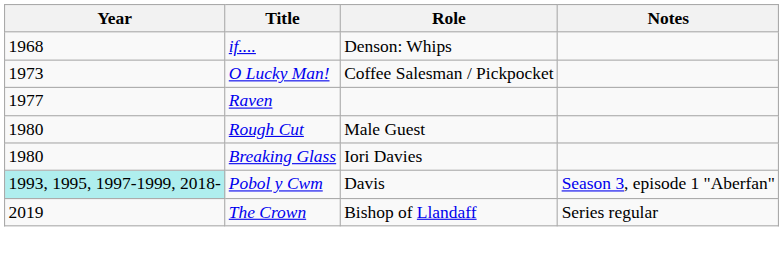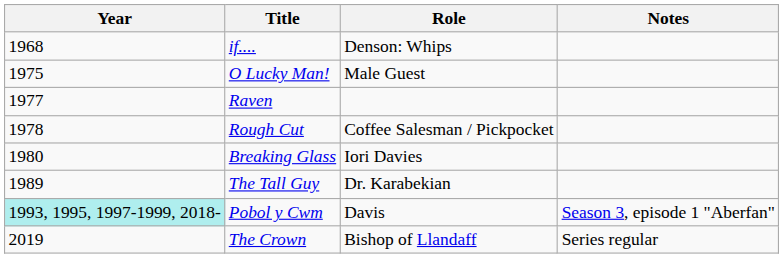O Lucky Man! | Year: 1973 -> 1975
O Lucky Man! | Role: Coffee Salesman / Pickpocket -> Male Guest
Rough Cut | Year: 1980 -> 1978
Rough Cut | Role: Male Guest -> Coffee Salesman / Pickpocket
+ row: 1989 | The Tall Guy | Dr. Karabekian
